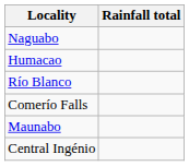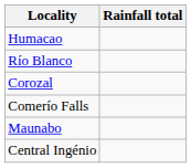- row: Naguabo
+ row: Corozal
